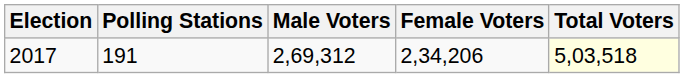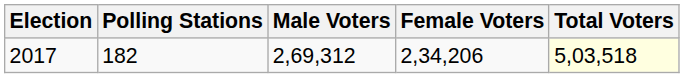2017 | Polling Stations: 191 -> 182
